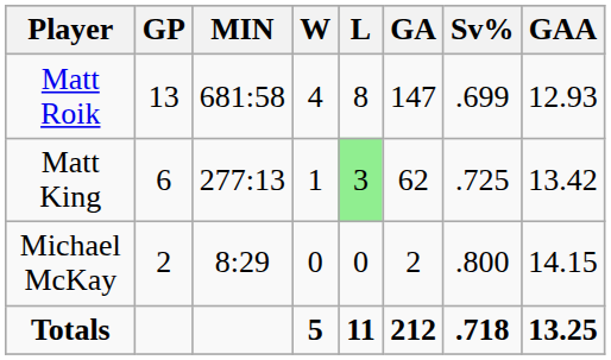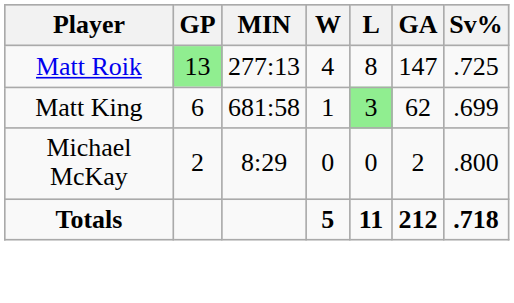- column: GAA | 12.93 | 13.42 | 14.15 | 13.25
Matt Roik | GP: no background -> lightgreen background
Matt Roik | MIN: 681:58 -> 277:13
Matt Roik | Sv%: .699 -> .725
Matt King | MIN: 277:13 -> 681:58
Matt King | Sv%: .725 -> .699
